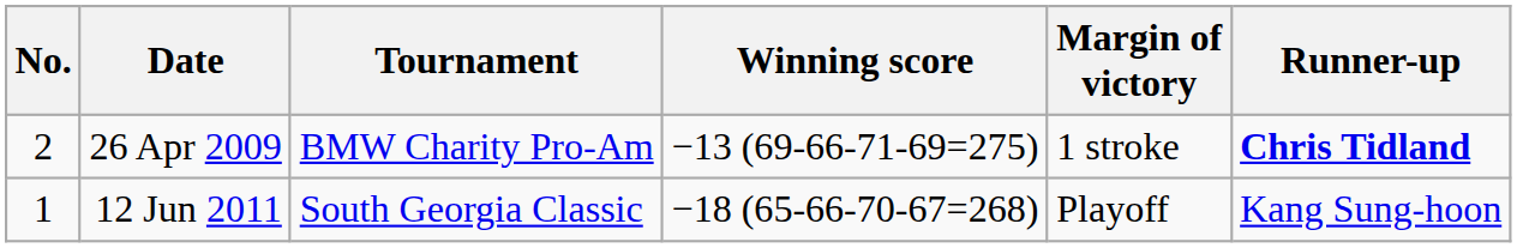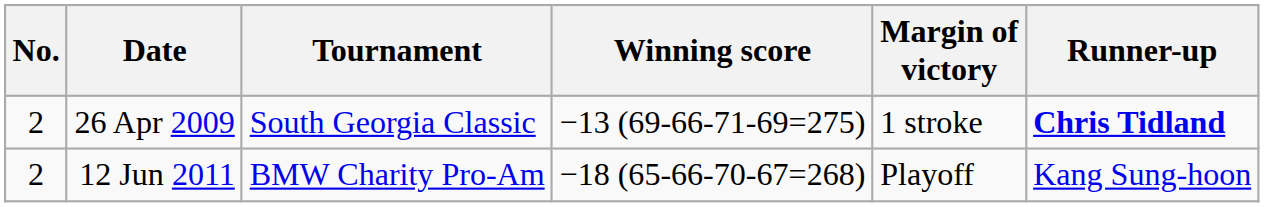26 Apr 2009 | Tournament: BMW Charity Pro-Am -> South Georgia Classic
12 Jun 2011 | No.: 1 -> 2
12 Jun 2011 | Tournament: South Georgia Classic -> BMW Charity Pro-Am
